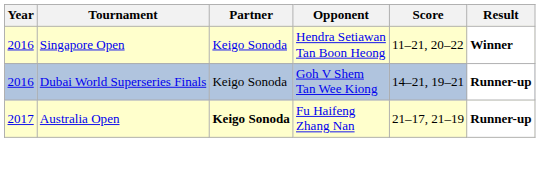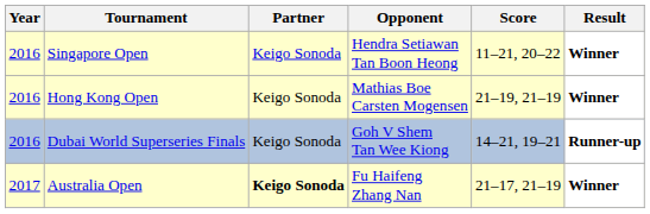+ row: 2016 | Hong Kong Open | Keigo Sonoda | Mathias Boe Carsten Mogensen | 21–19, 21–19 | Winner
Australia Open | Result: Runner-up -> Winner
